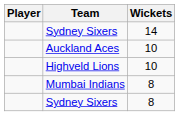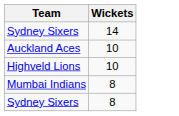- column: Player
